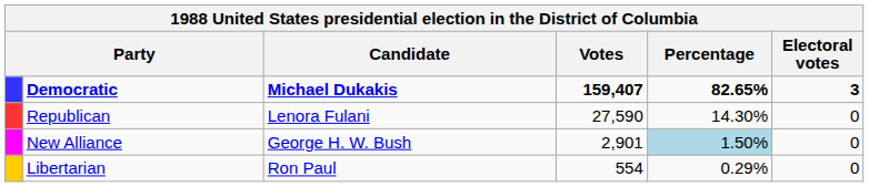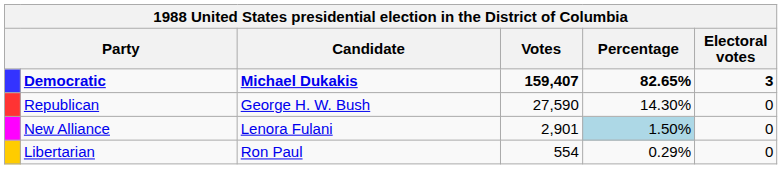Republican | Candidate: Lenora Fulani -> George H. W. Bush
New Alliance | Candidate: George H. W. Bush -> Lenora Fulani
